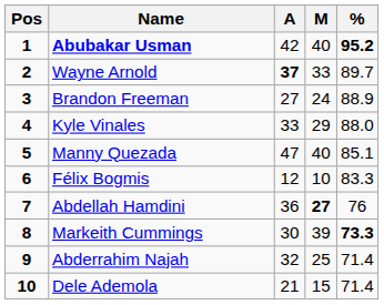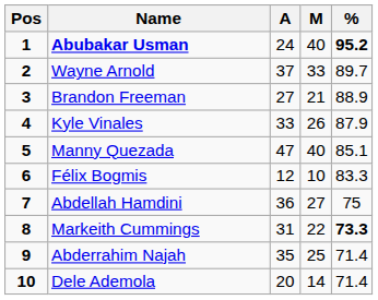Abubakar Usman | A: 42 -> 24
Wayne Arnold | A: bold -> normal
Brandon Freeman | M: 24 -> 21
Kyle Vinales | M: 29 -> 26
Kyle Vinales | %: 88.0 -> 87.9
Abdellah Hamdini | M: bold -> normal
Abdellah Hamdini | %: 76 -> 75
Markeith Cummings | A: 30 -> 31
Markeith Cummings | M: 39 -> 22
Abderrahim Najah | A: 32 -> 35
Dele Ademola | A: 21 -> 20
Dele Ademola | M: 15 -> 14
